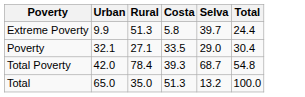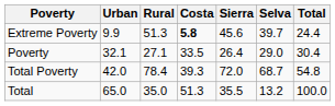+ column: Sierra | 45.6 | 26.4 | 72.0 | 35.5
Extreme Poverty | Costa: normal -> bold
